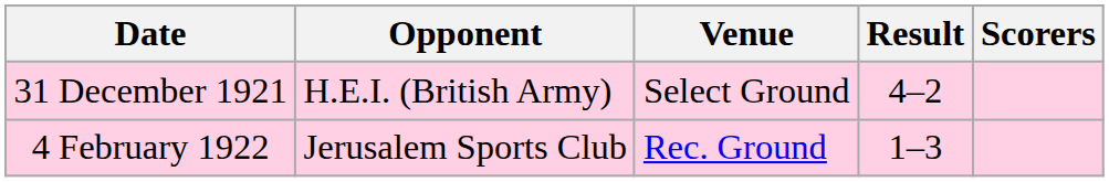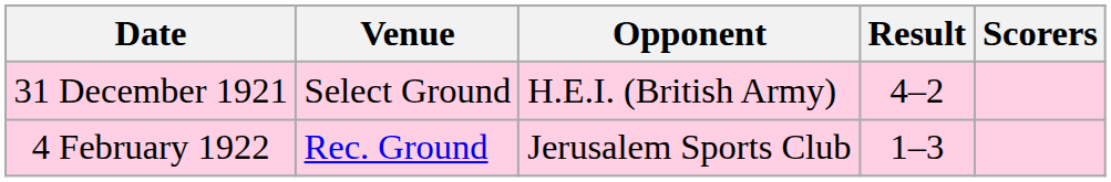columns swapped: Opponent <-> Venue
